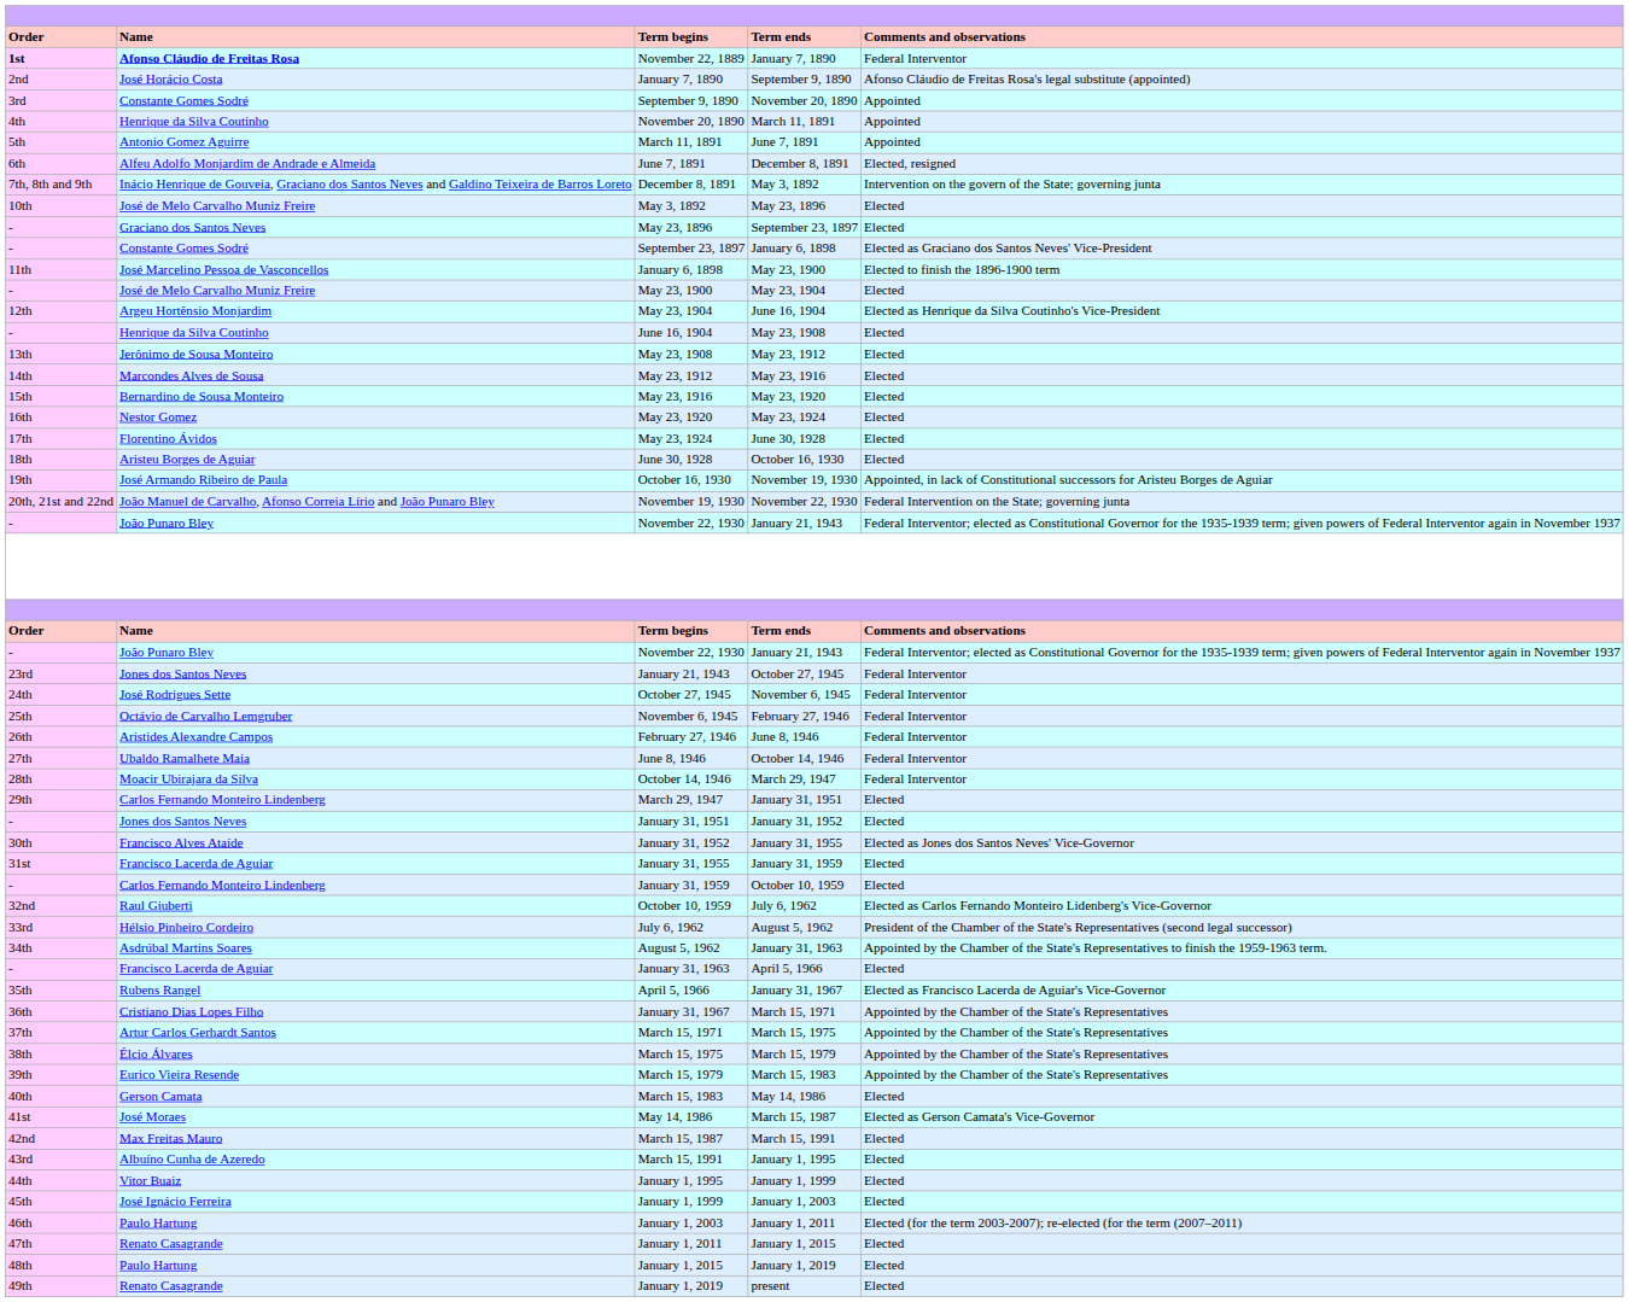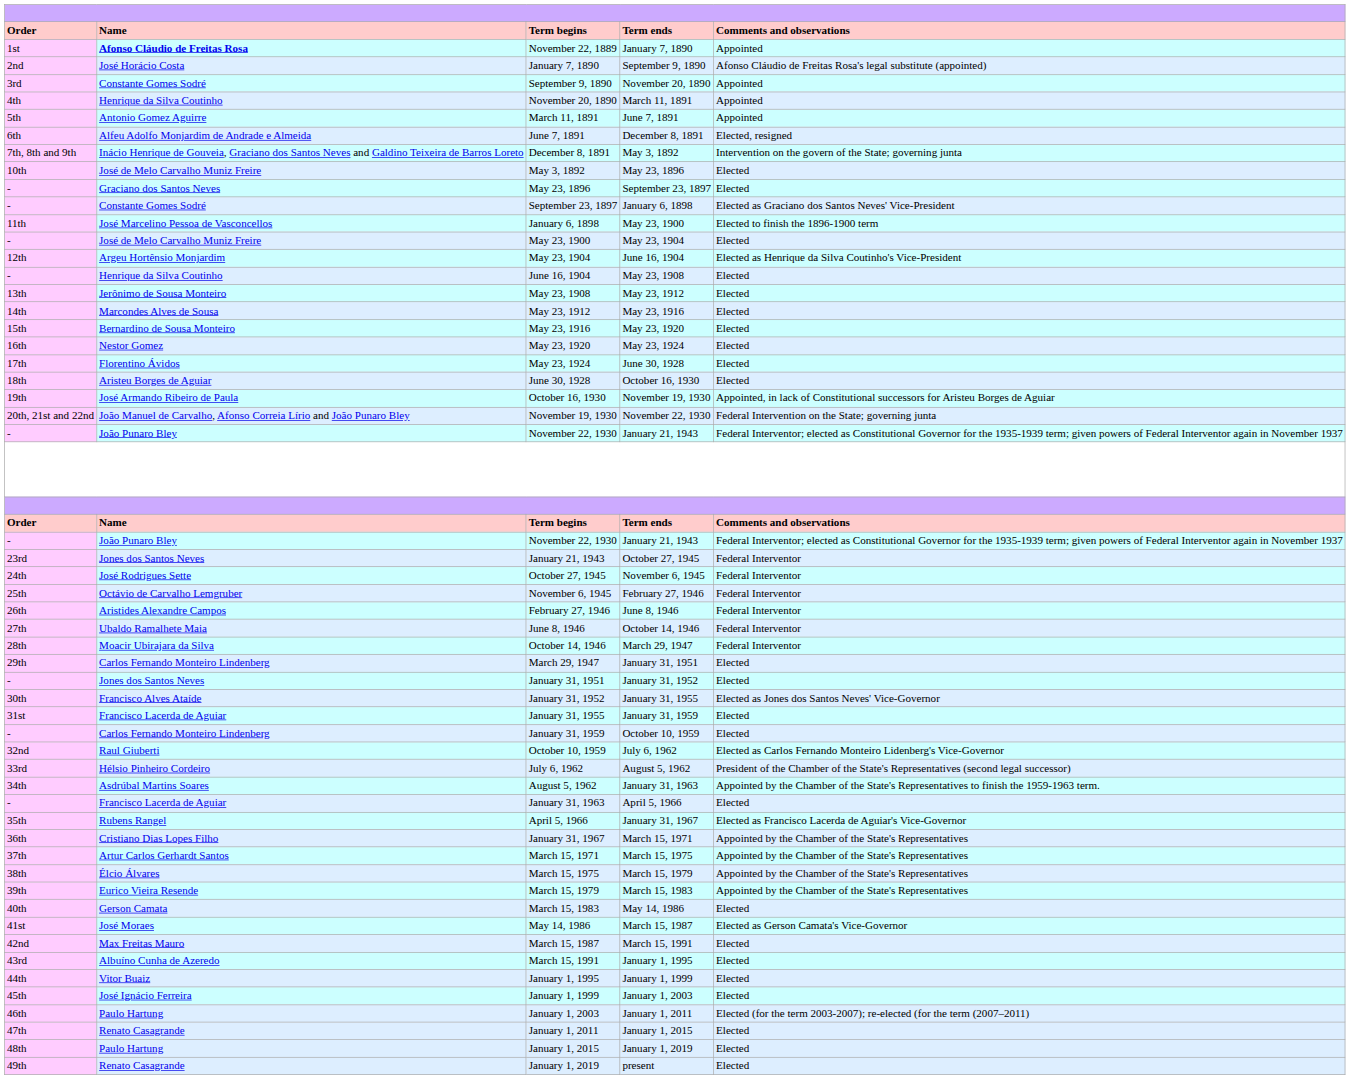November 22, 1889 | Order: bold -> normal
November 22, 1889 | Comments and observations: Federal Interventor -> Appointed
